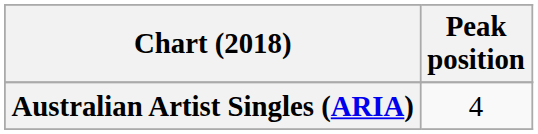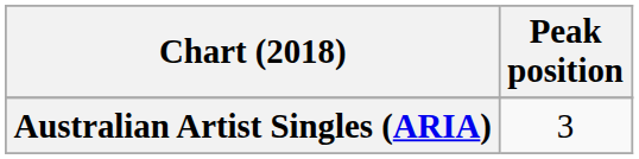Australian Artist Singles (ARIA) | Peak position: 4 -> 3
